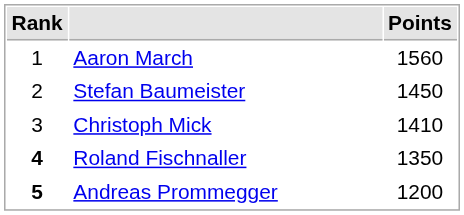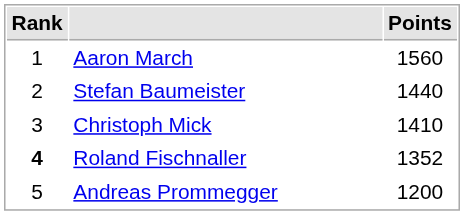Stefan Baumeister | Points: 1450 -> 1440
Roland Fischnaller | Points: 1350 -> 1352
Andreas Prommegger | Rank: bold -> normal
